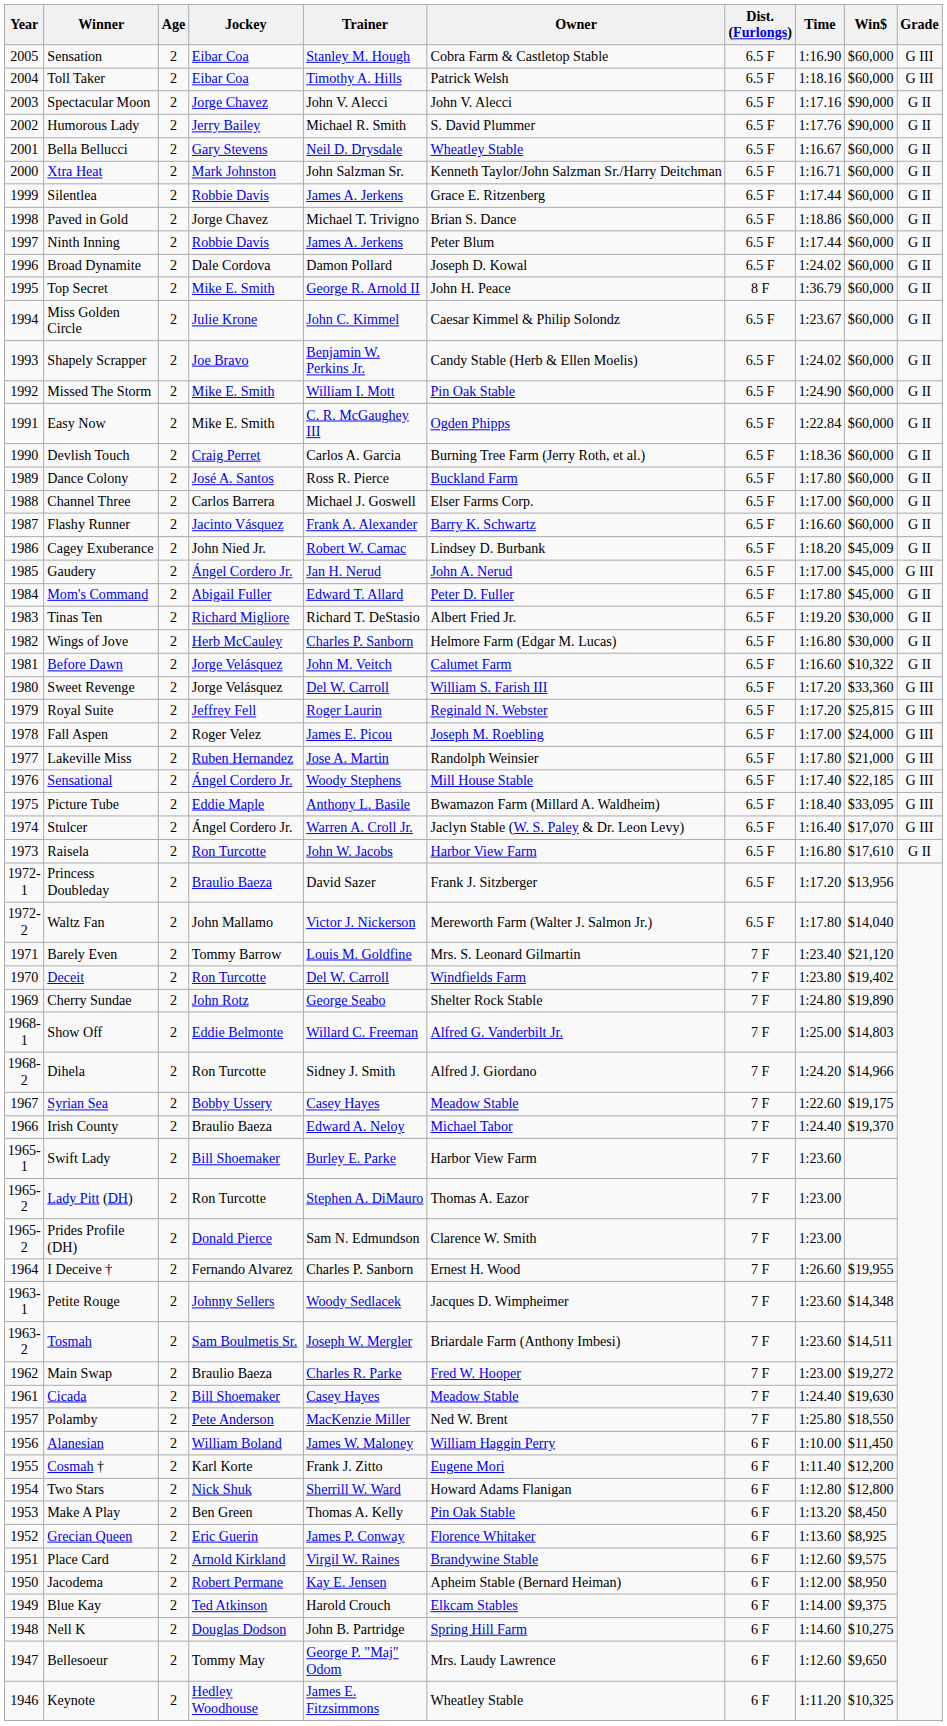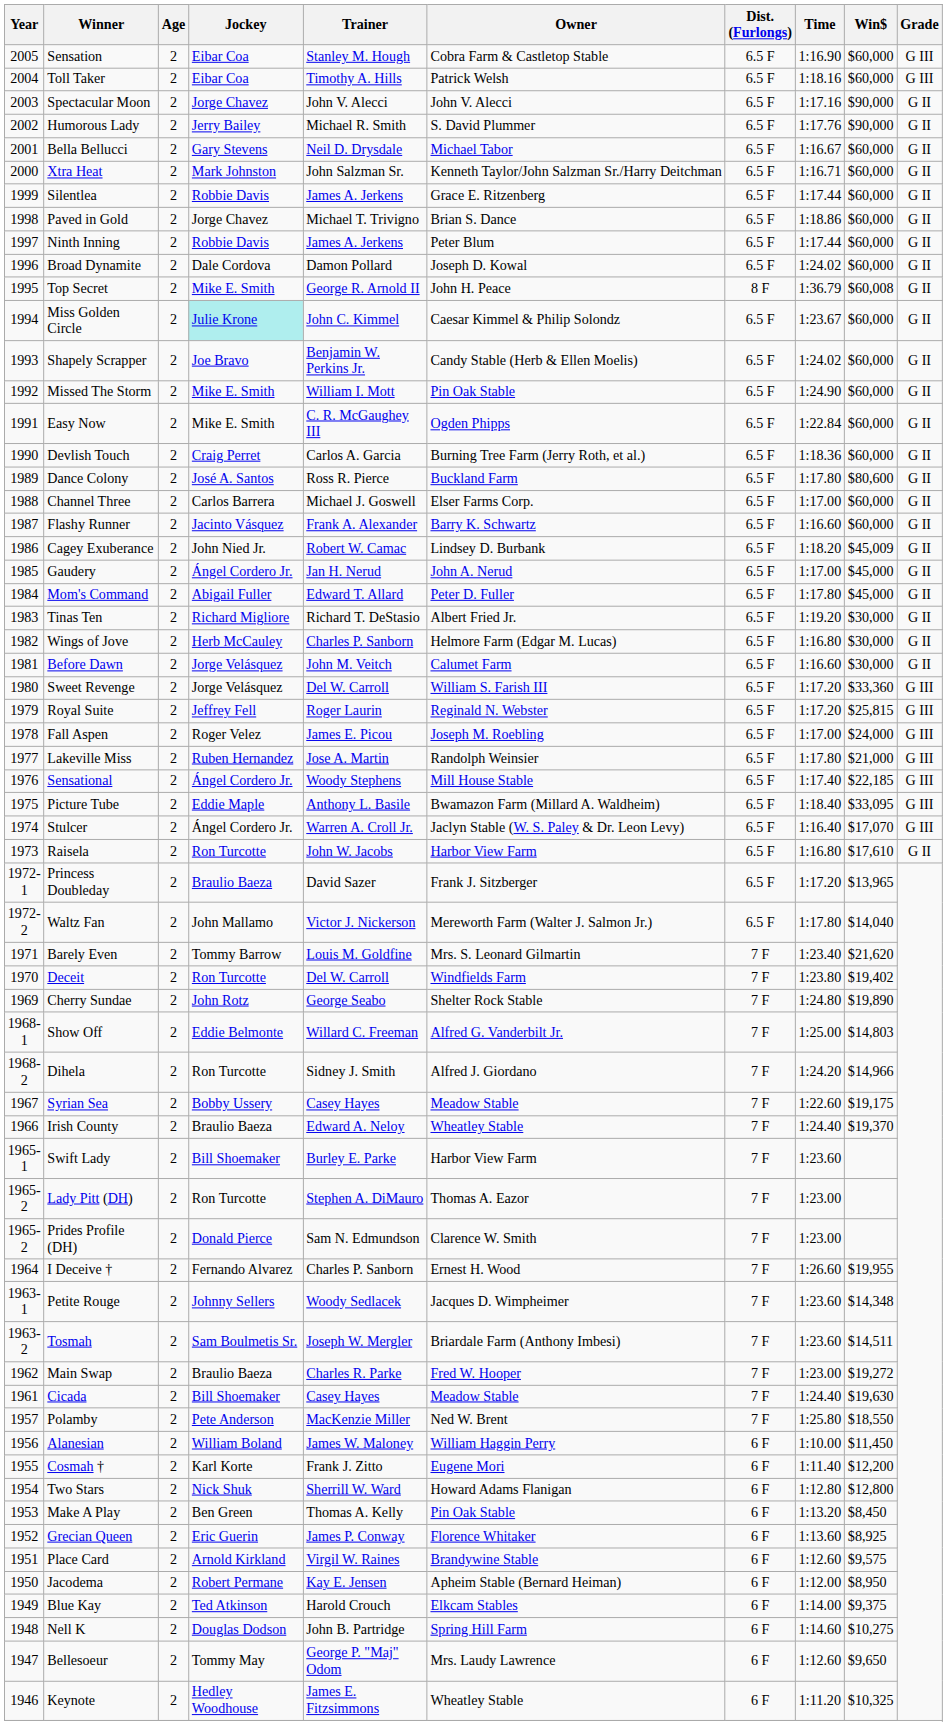Bella Bellucci | Owner: Wheatley Stable -> Michael Tabor
Top Secret | Win$: $60,000 -> $60,008
Miss Golden Circle | Jockey: no background -> paleturquoise background
Dance Colony | Win$: $60,000 -> $80,600
Gaudery | Grade: G III -> G II
Before Dawn | Win$: $10,322 -> $30,000
Princess Doubleday | Win$: $13,956 -> $13,965
Barely Even | Win$: $21,120 -> $21,620
Irish County | Owner: Michael Tabor -> Wheatley Stable
